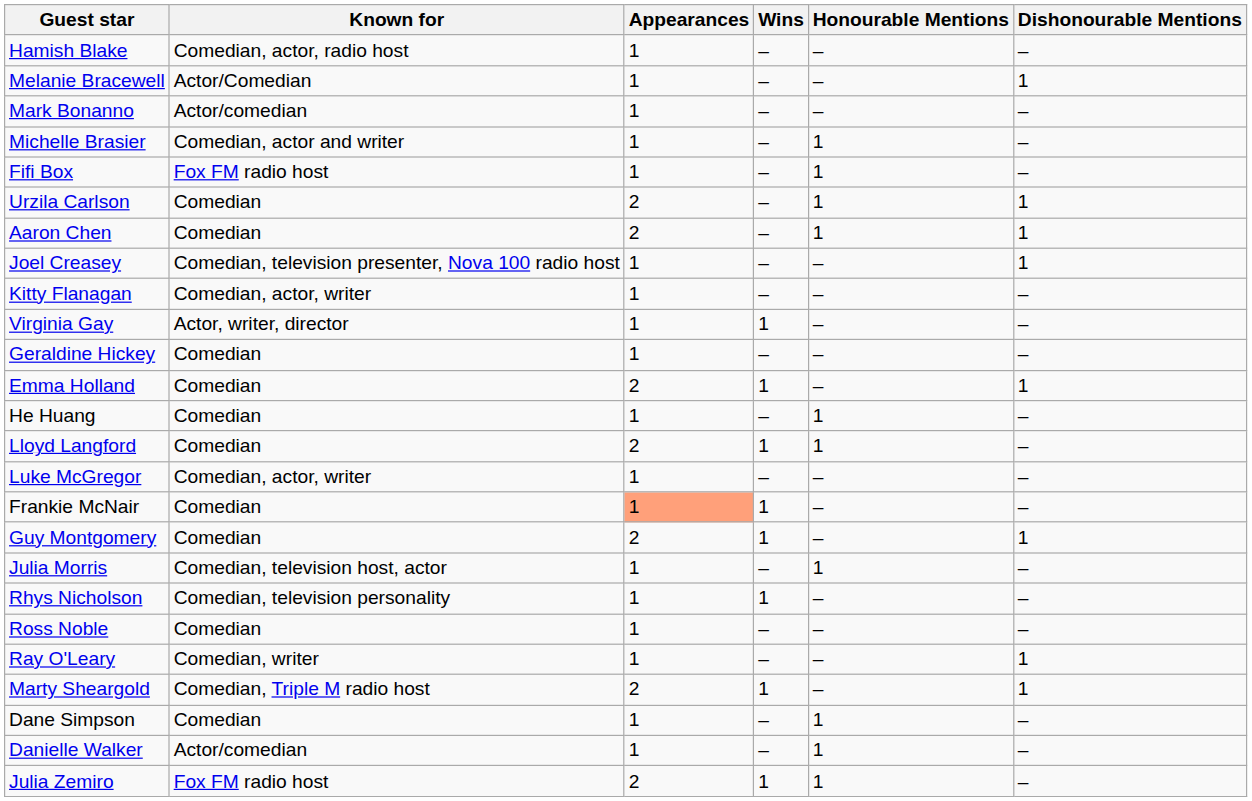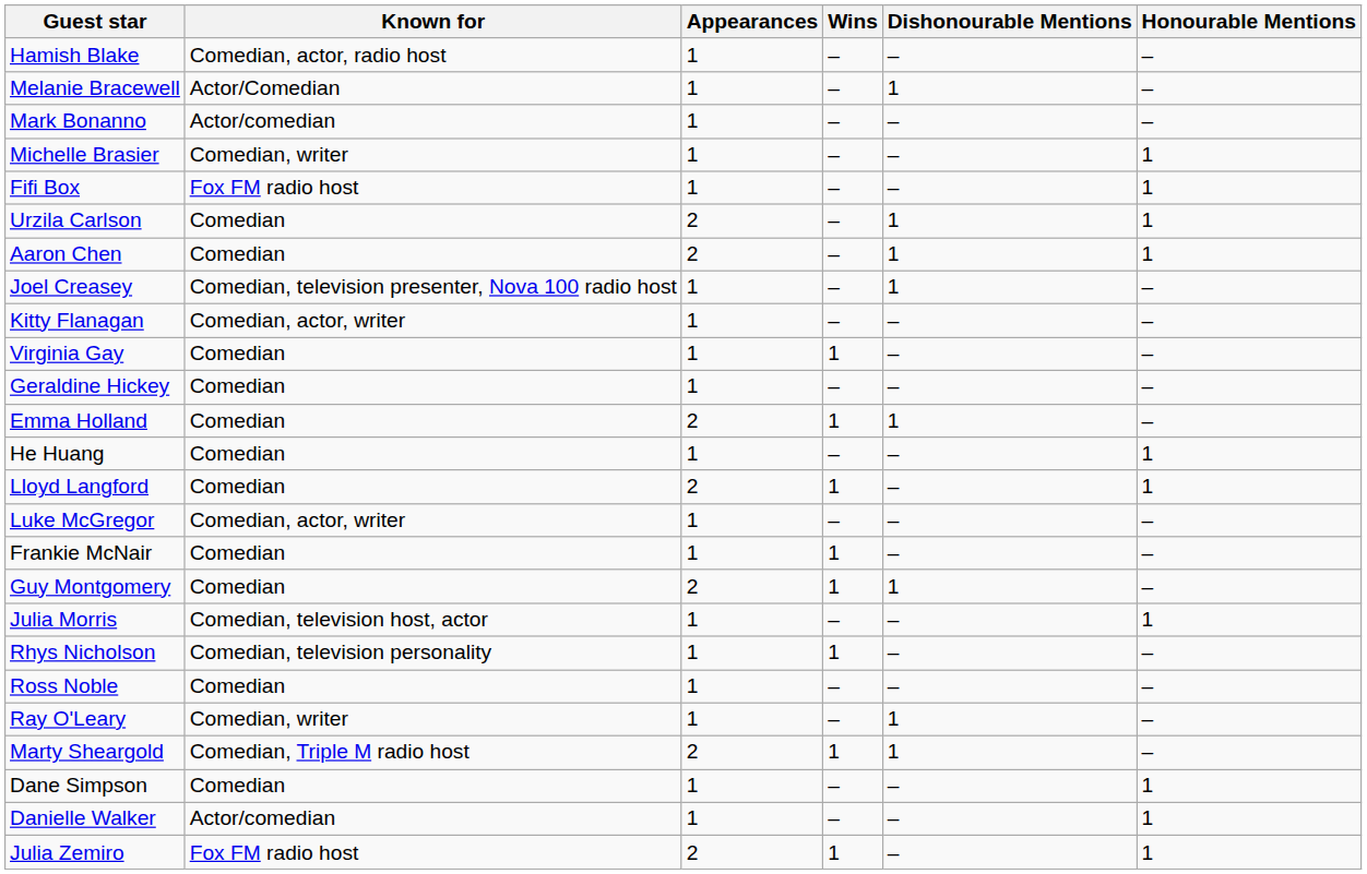columns swapped: Honourable Mentions <-> Dishonourable Mentions
Michelle Brasier | Known for: Comedian, actor and writer -> Comedian, writer
Virginia Gay | Known for: Actor, writer, director -> Comedian
Frankie McNair | Appearances: lightsalmon background -> no background
